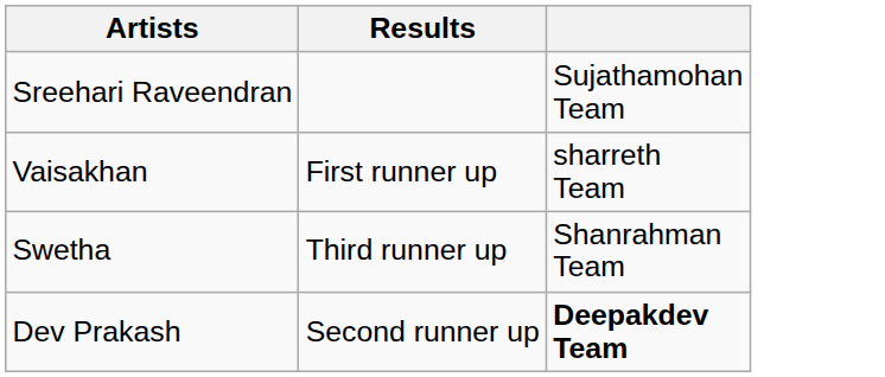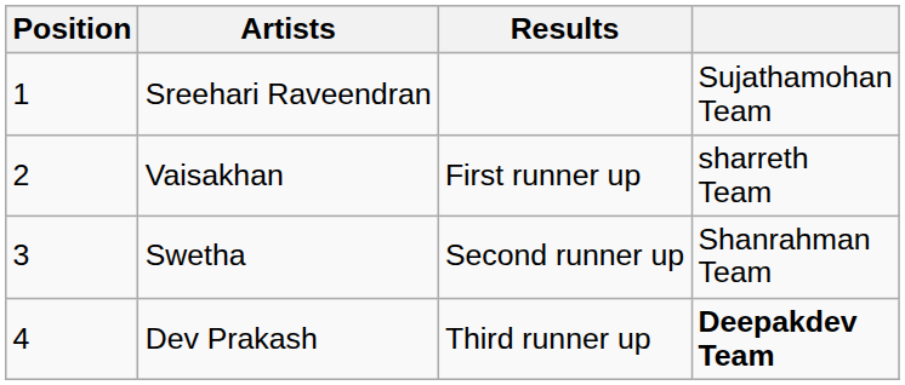+ column: Position | 1 | 2 | 3 | 4
Swetha | Results: Third runner up -> Second runner up
Dev Prakash | Results: Second runner up -> Third runner up
